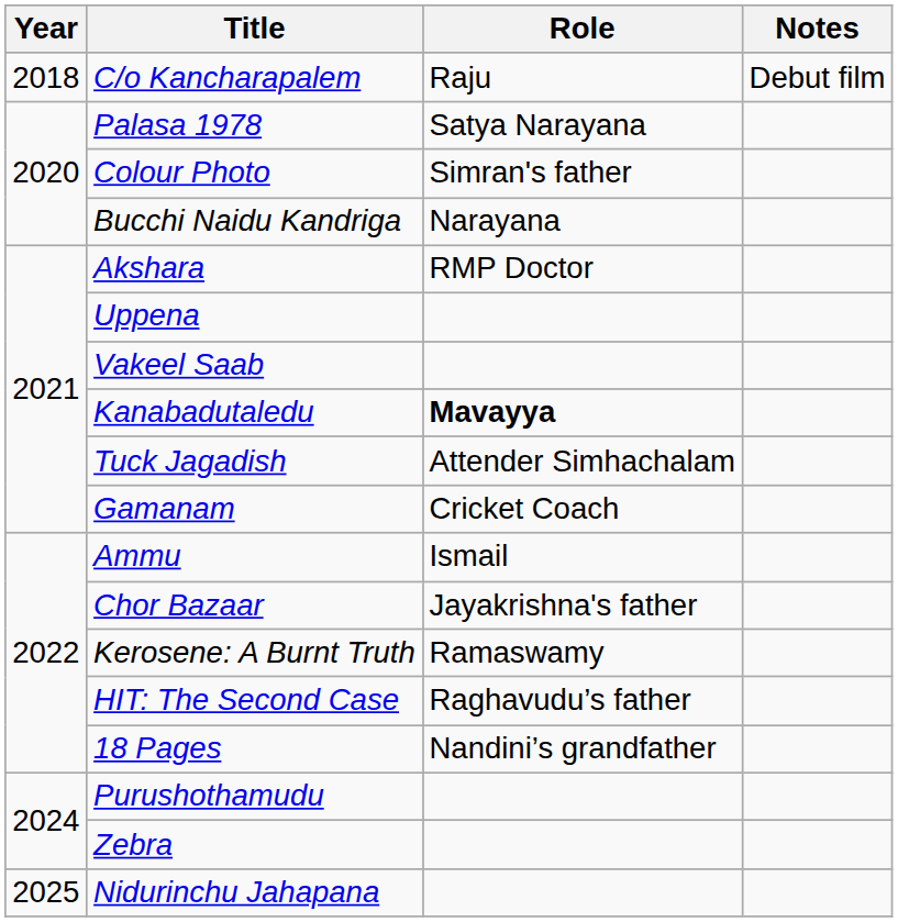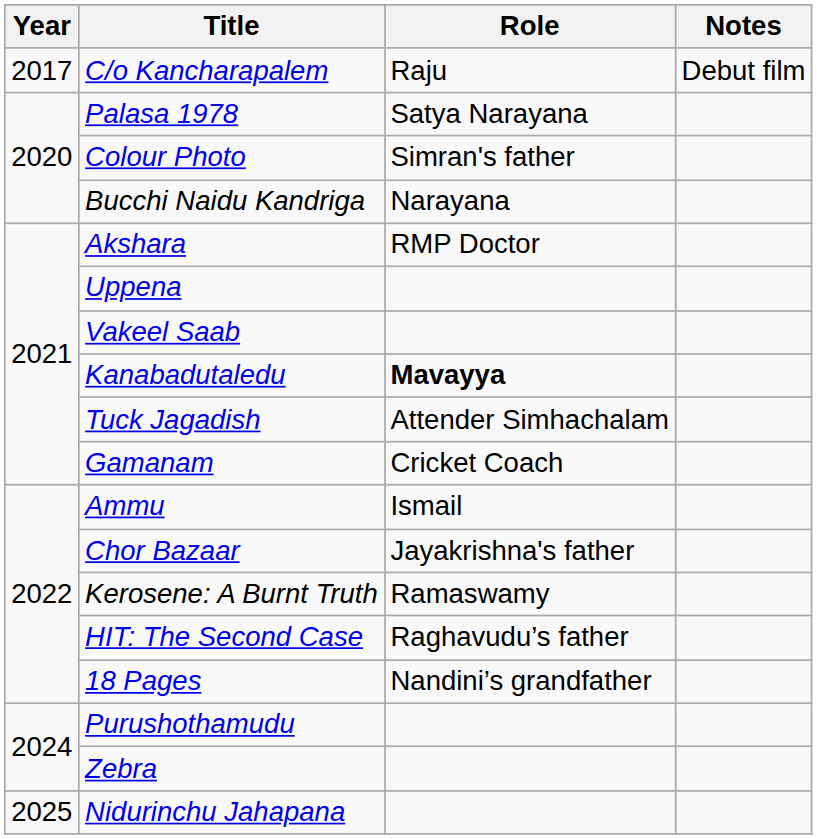C/o Kancharapalem | Year: 2018 -> 2017
